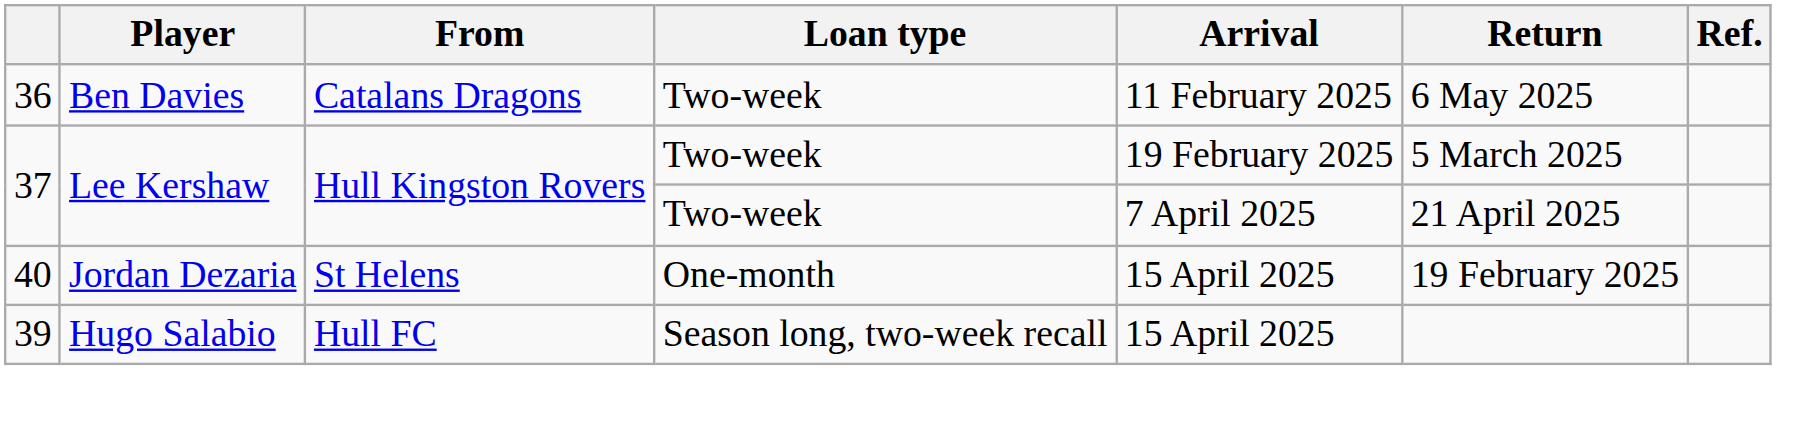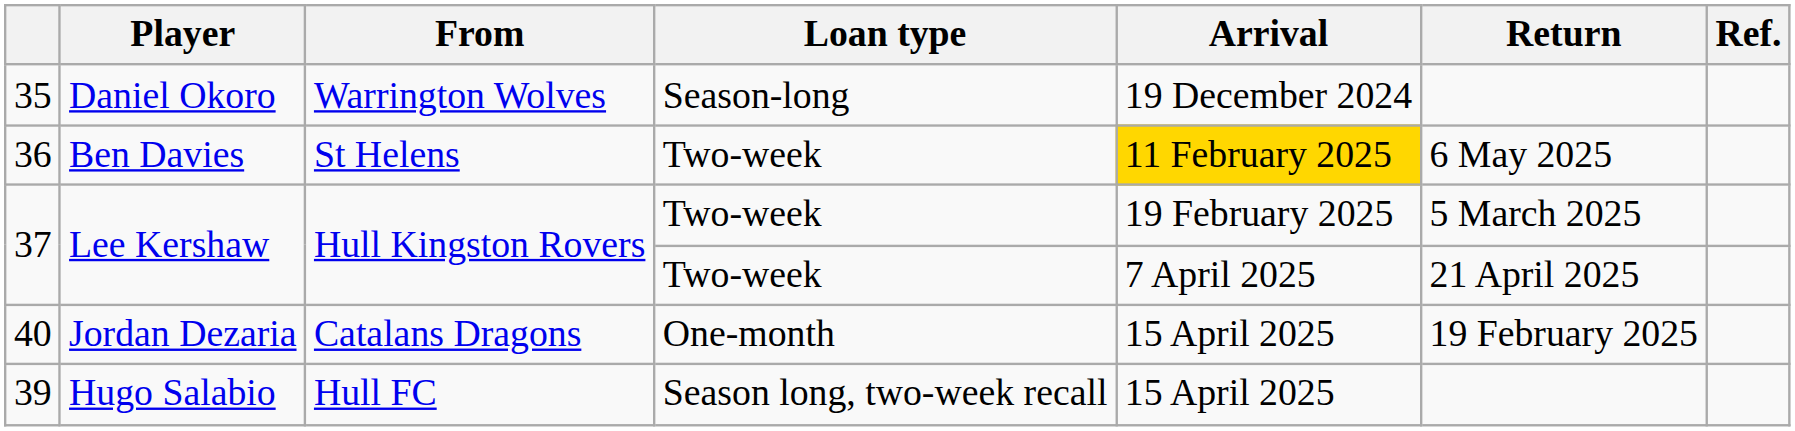+ row: 35 | Daniel Okoro | Warrington Wolves | Season-long | 19 December 2024
36 | From: Catalans Dragons -> St Helens
36 | Arrival: no background -> gold background
40 | From: St Helens -> Catalans Dragons
